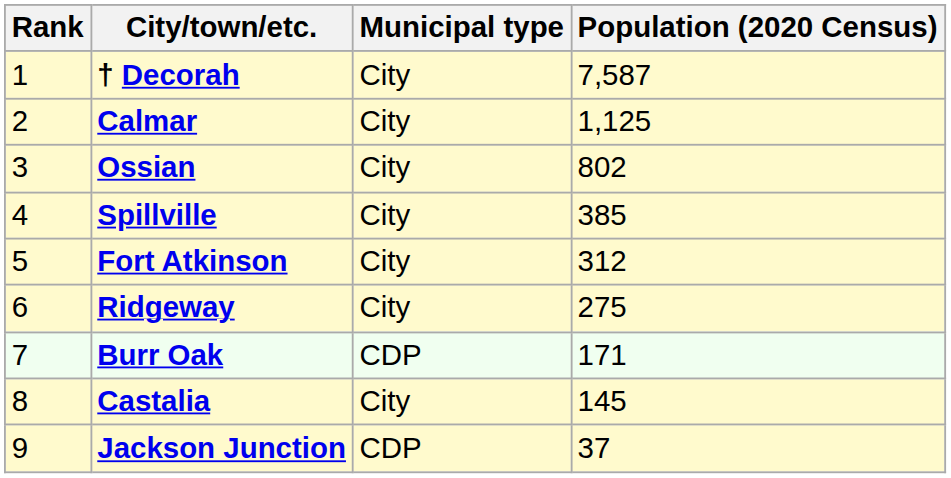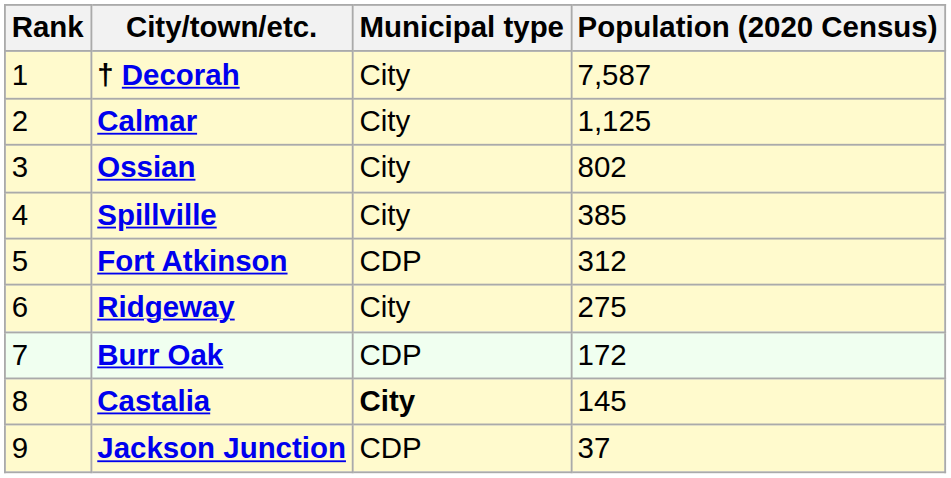Fort Atkinson | Municipal type: City -> CDP
Burr Oak | Population (2020 Census): 171 -> 172
Castalia | Municipal type: normal -> bold
